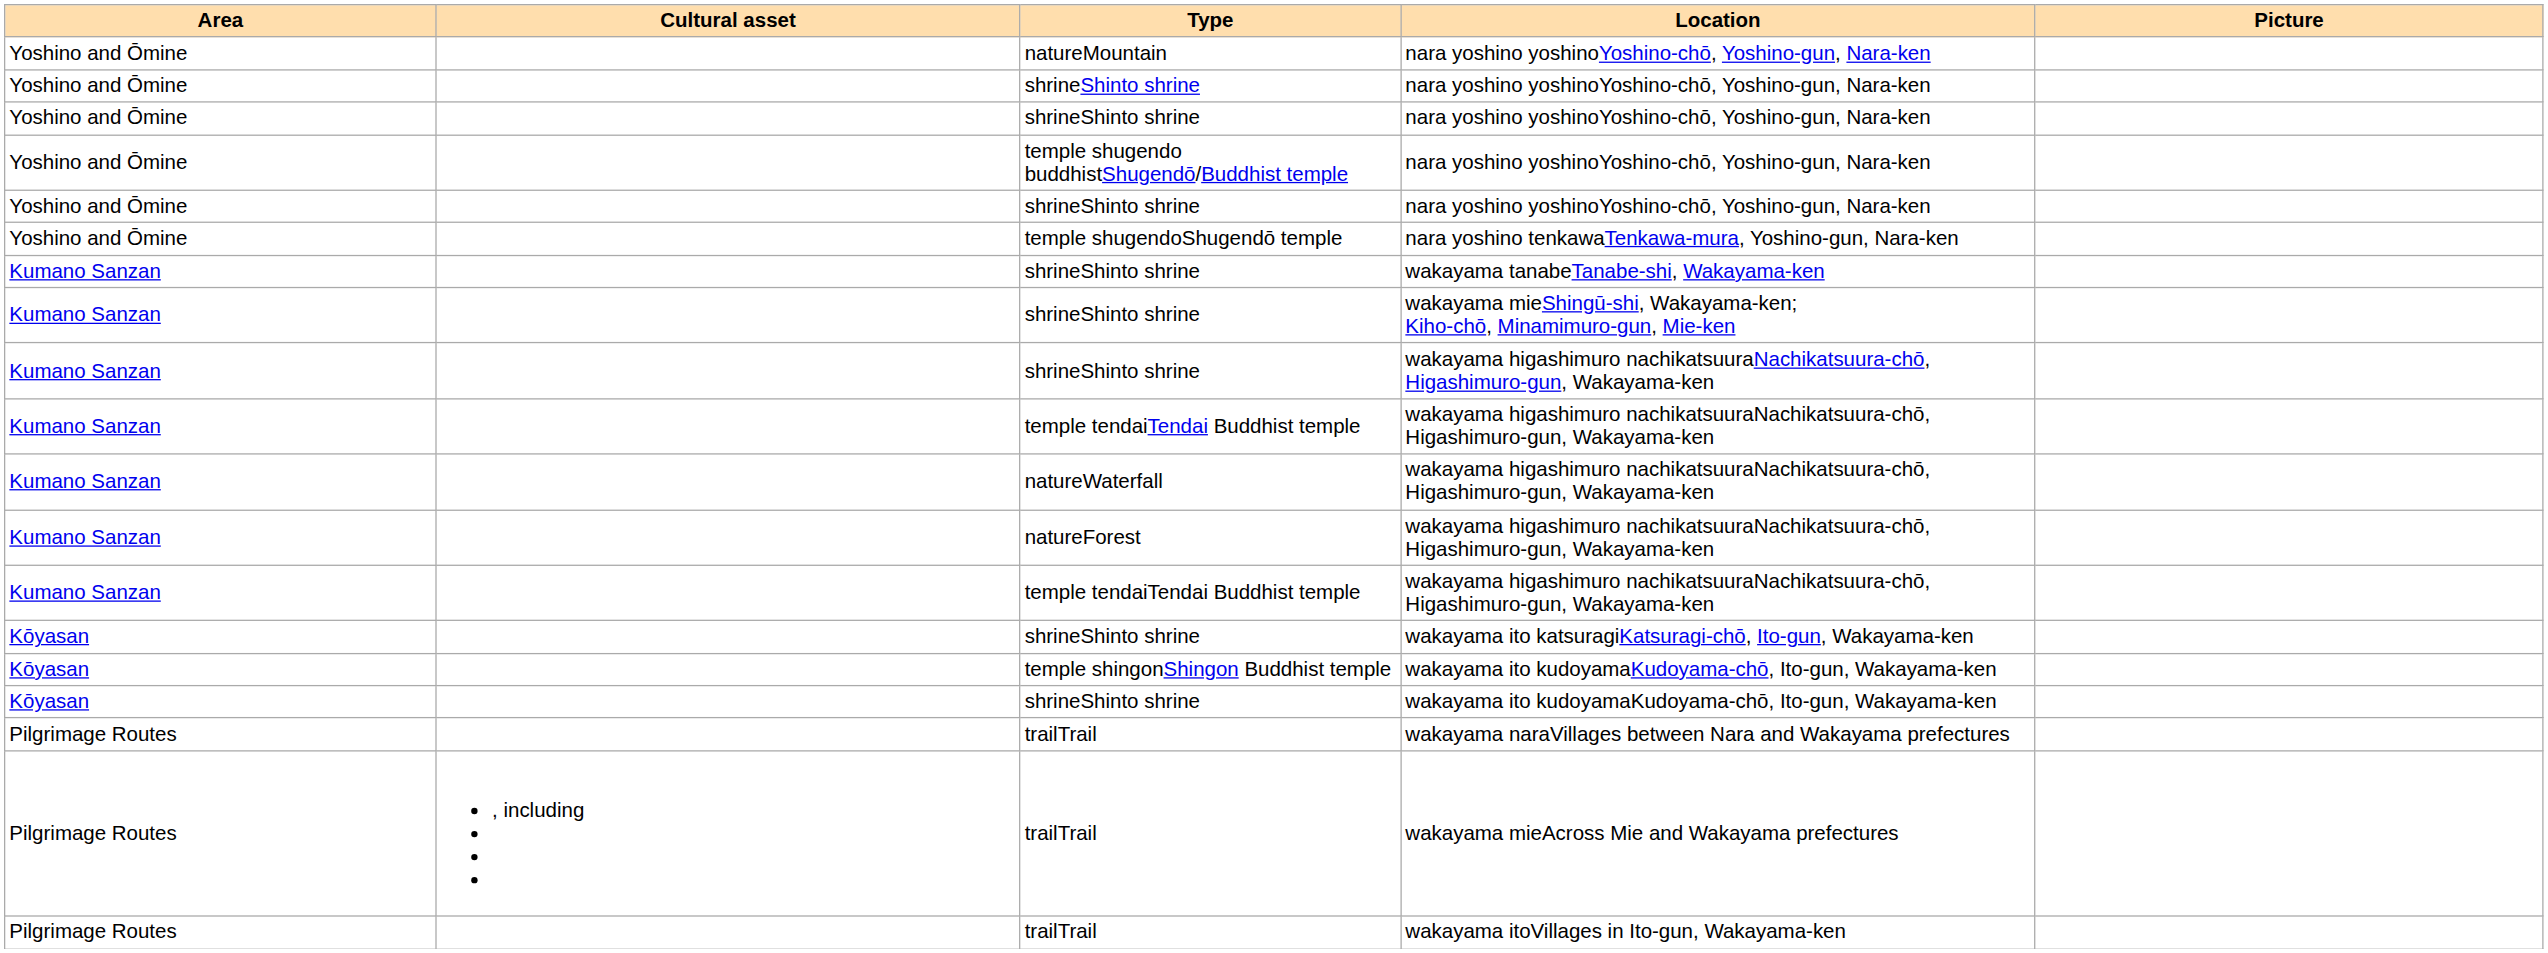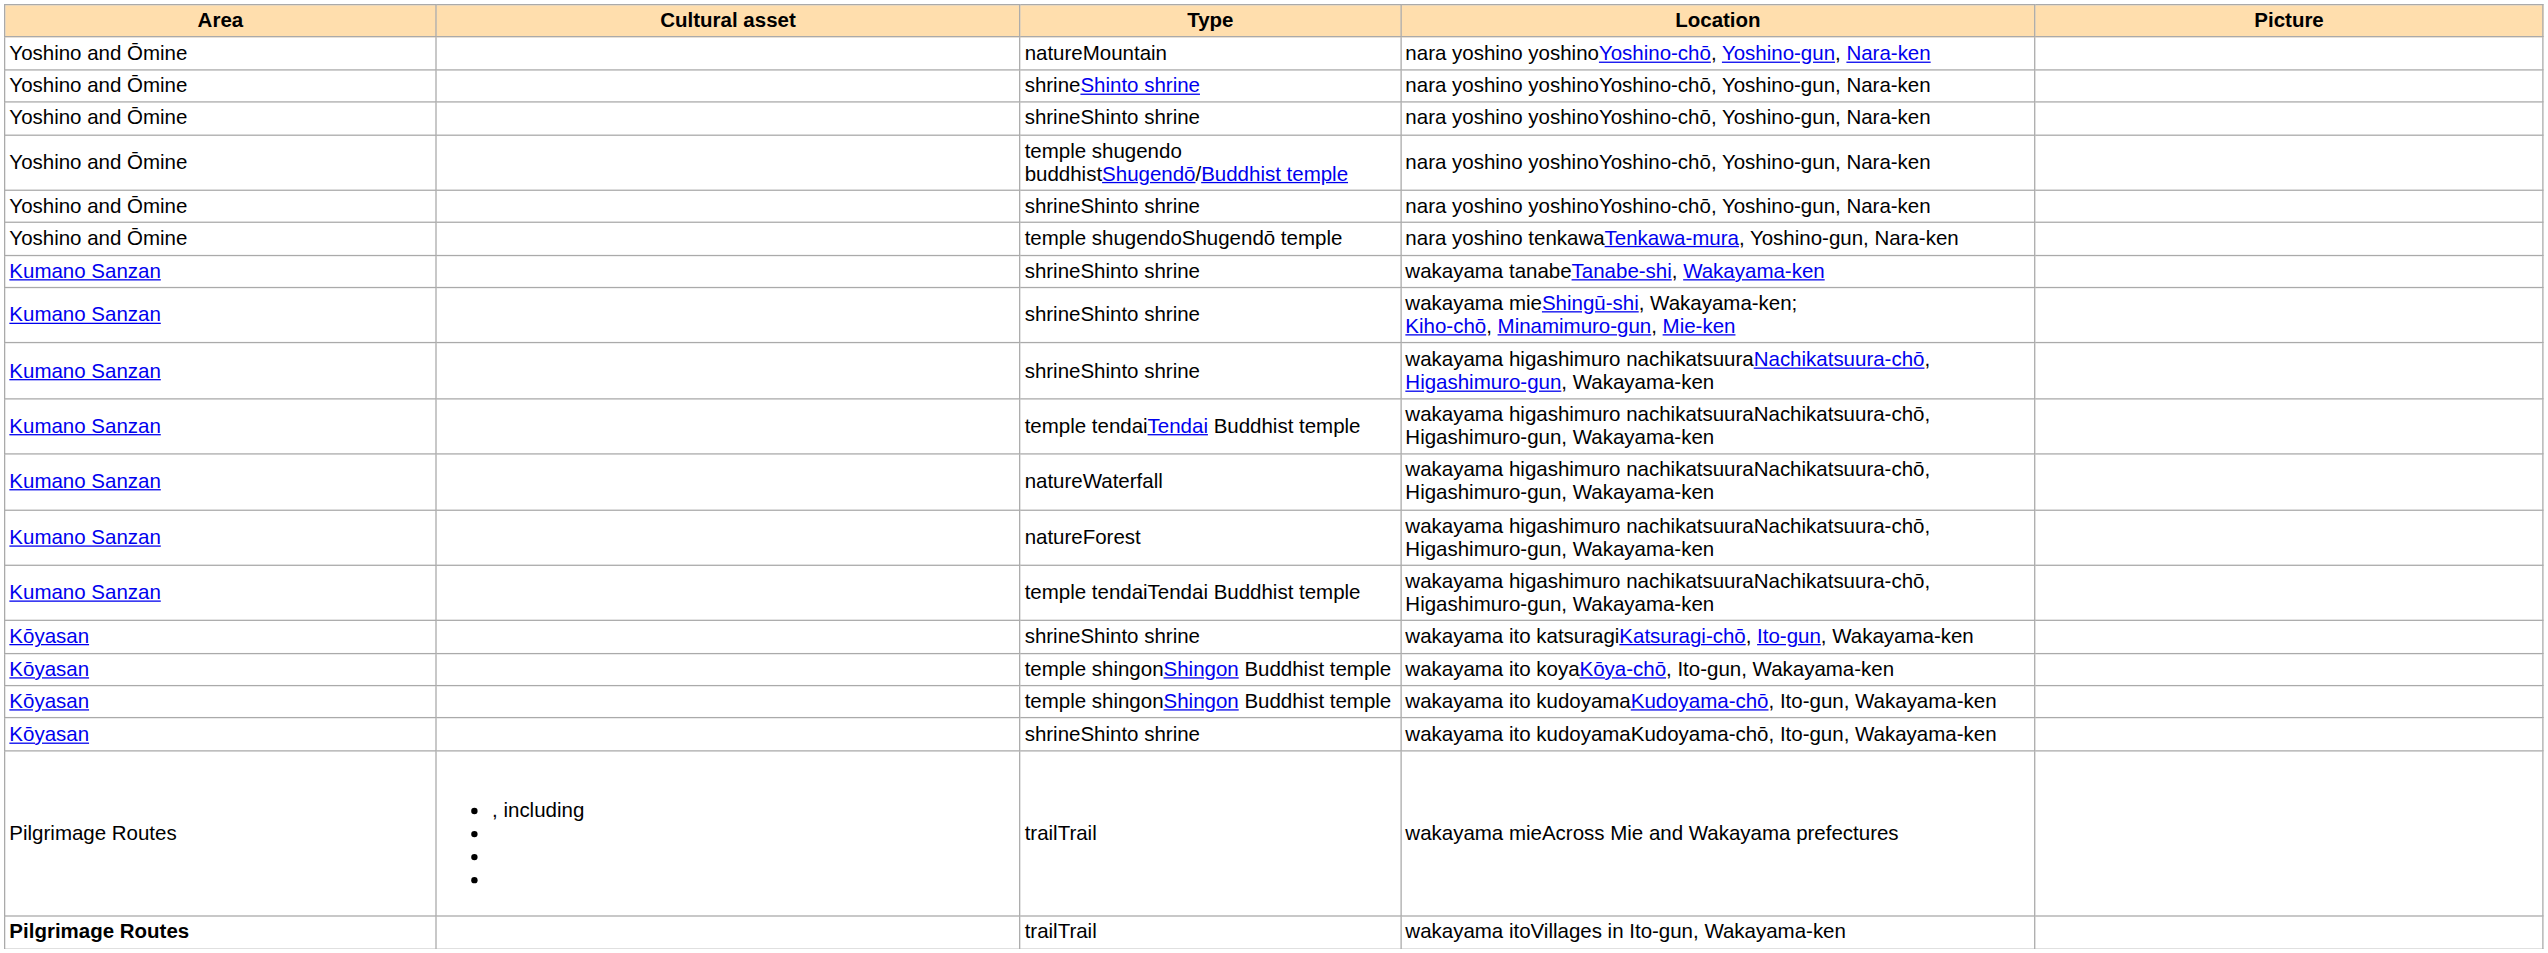+ row: Kōyasan | temple shingonShingon Buddhist temple | wakayama ito koyaKōya-chō, Ito-gun, Wakayama-ken
- row: Pilgrimage Routes | trailTrail | wakayama naraVillages between Nara and Wakayama prefectures
wakayama itoVillages in Ito-gun, Wakayama-ken | Area: normal -> bold
